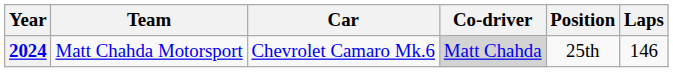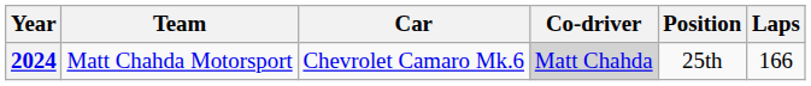2024 | Laps: 146 -> 166
